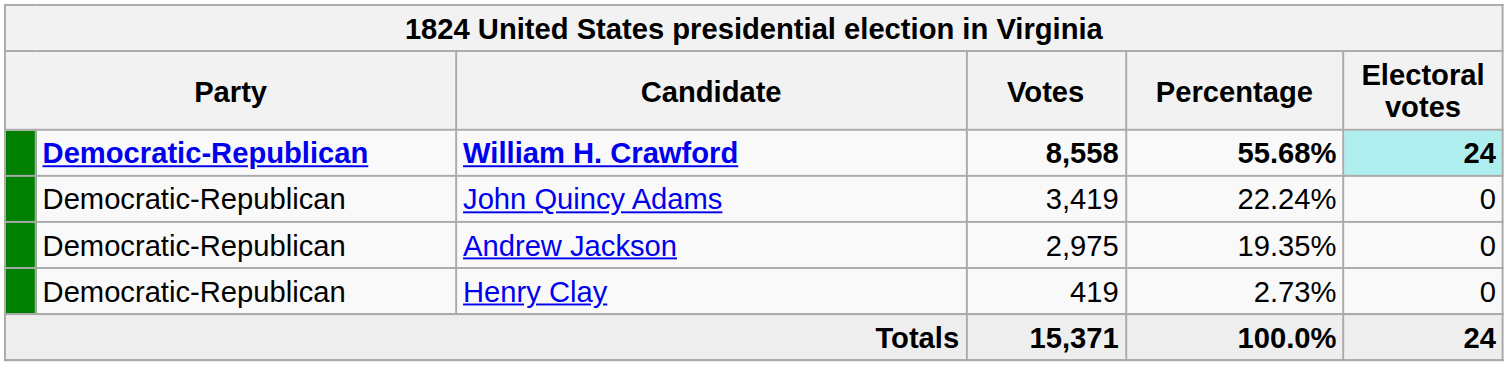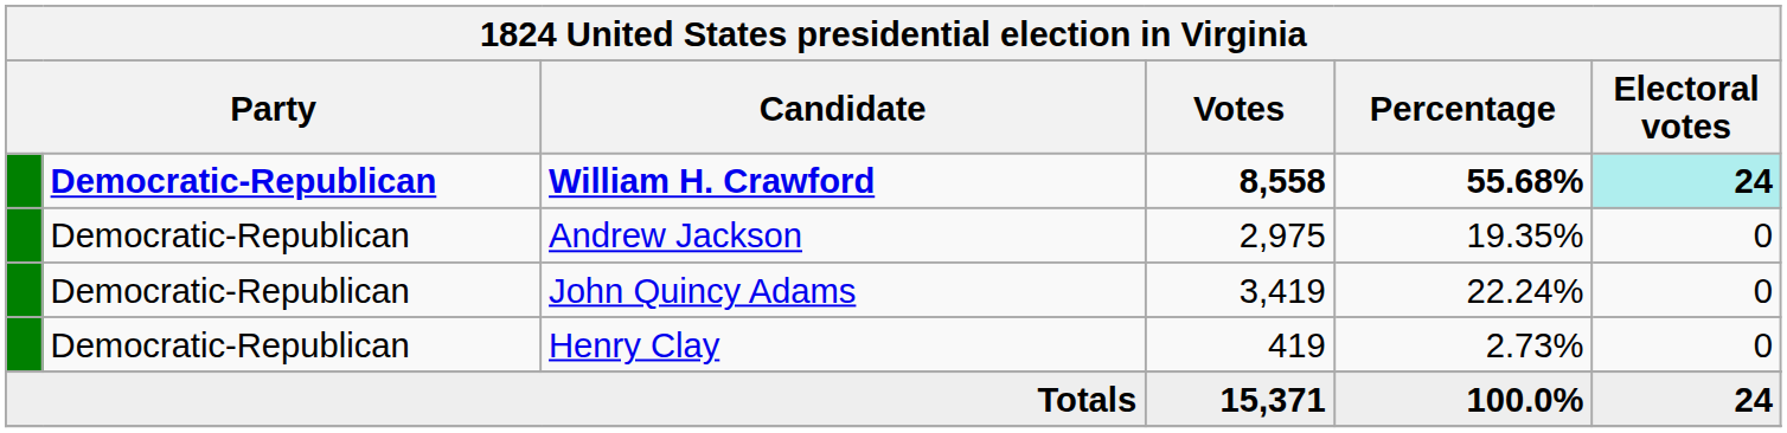rows swapped: John Quincy Adams <-> Andrew Jackson
